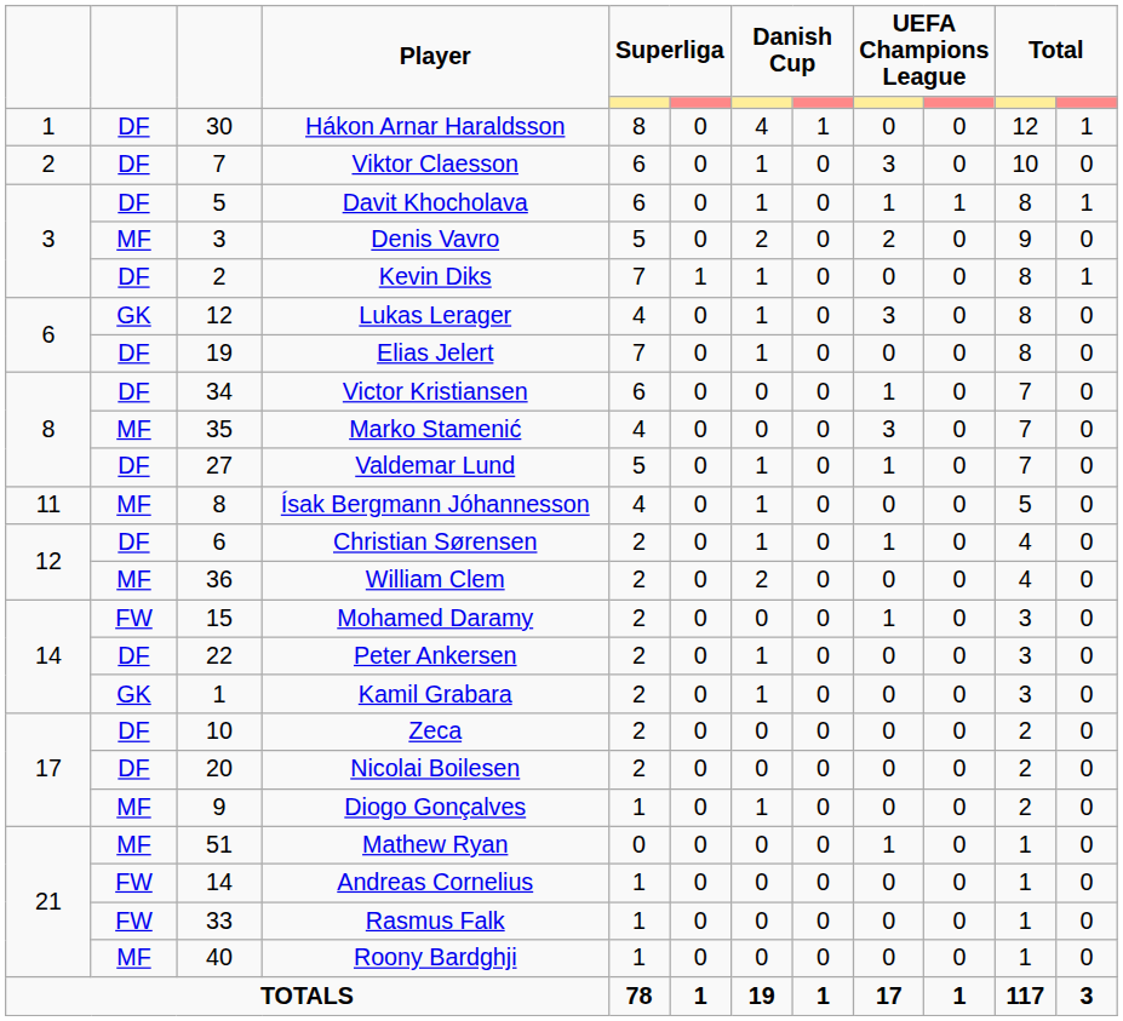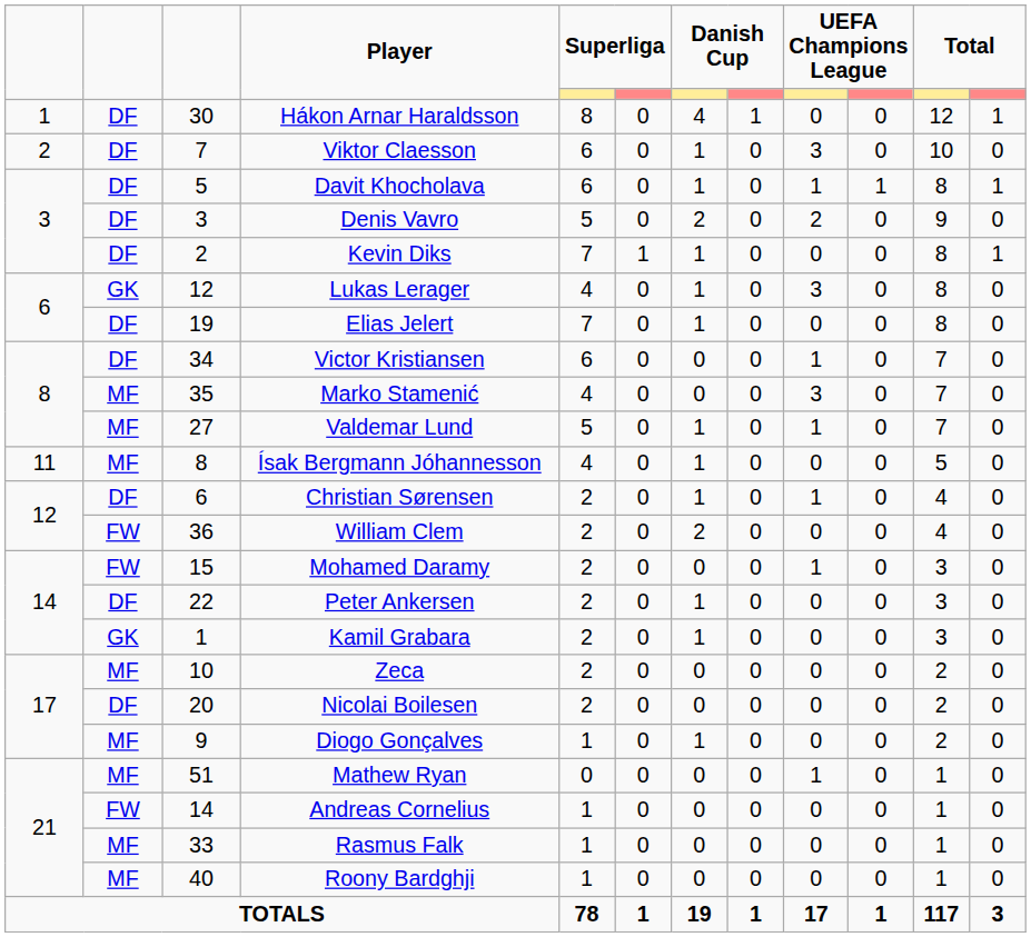Denis Vavro | column 2: MF -> DF
Valdemar Lund | column 2: DF -> MF
William Clem | column 2: MF -> FW
Zeca | column 2: DF -> MF
Rasmus Falk | column 2: FW -> MF
